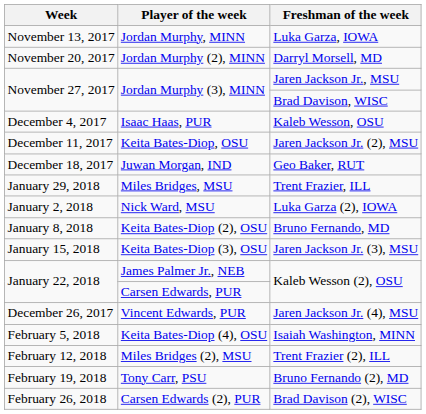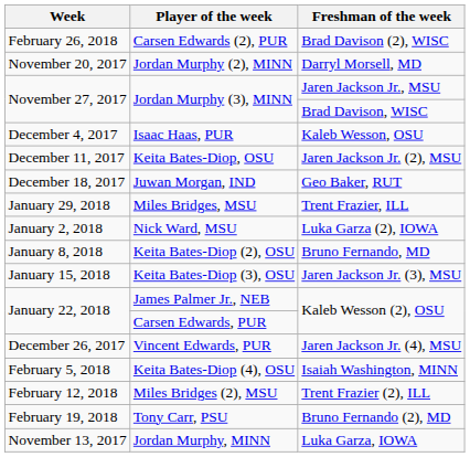rows swapped: Jordan Murphy, MINN <-> Carsen Edwards (2), PUR
